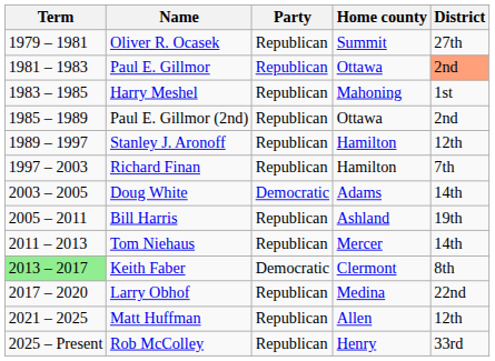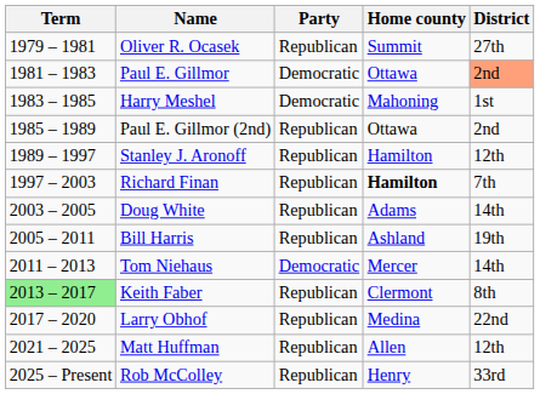Paul E. Gillmor | Party: Republican -> Democratic
Harry Meshel | Party: Republican -> Democratic
Richard Finan | Home county: normal -> bold
Doug White | Party: Democratic -> Republican
Tom Niehaus | Party: Republican -> Democratic
Keith Faber | Party: Democratic -> Republican
